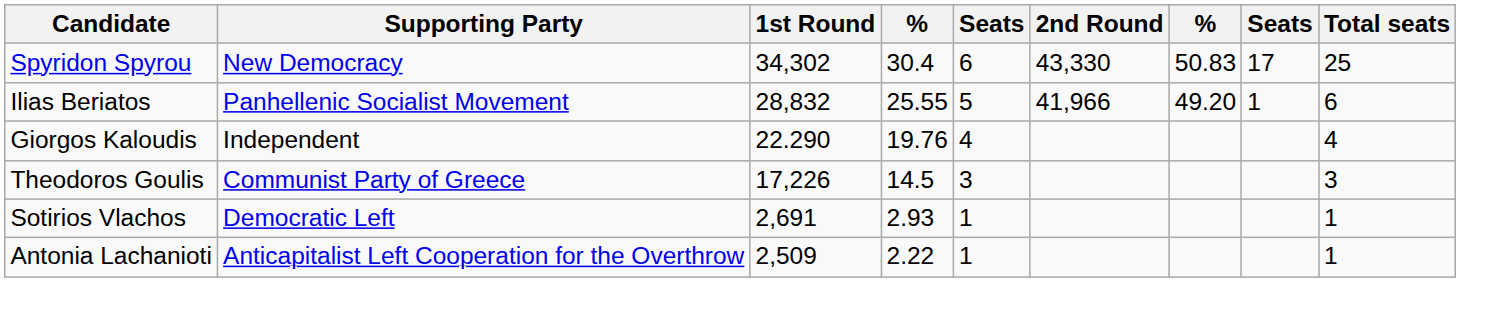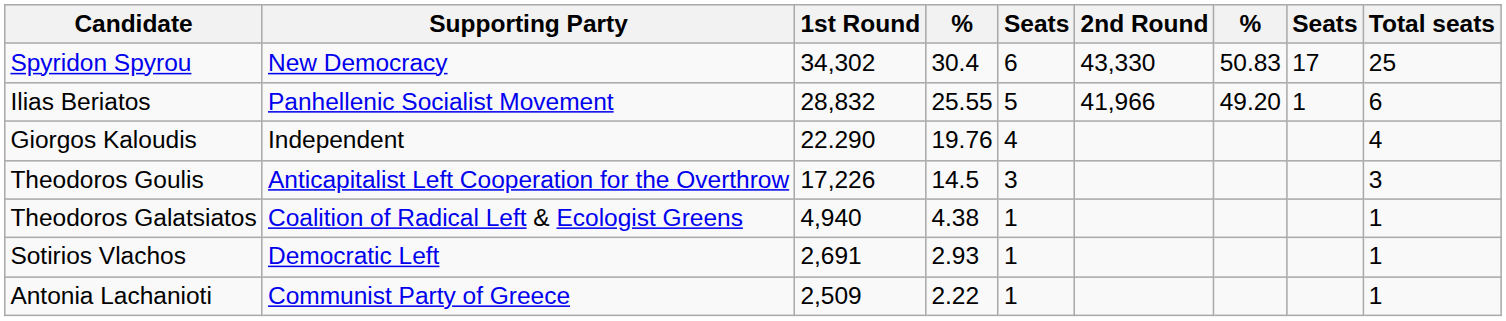Theodoros Goulis | Supporting Party: Communist Party of Greece -> Anticapitalist Left Cooperation for the Overthrow
+ row: Theodoros Galatsiatos | Coalition of Radical Left & Ecologist Greens | 4,940 | 4.38 | 1 | 1
Antonia Lachanioti | Supporting Party: Anticapitalist Left Cooperation for the Overthrow -> Communist Party of Greece
